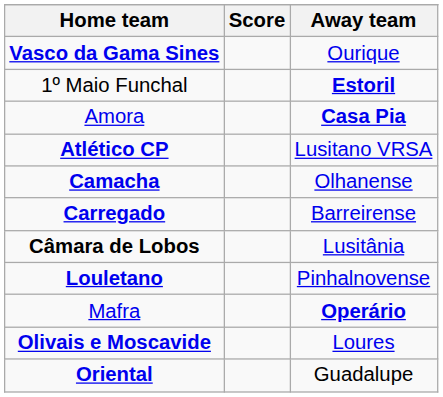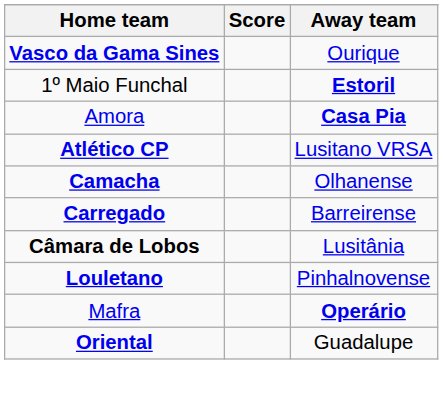- row: Olivais e Moscavide | Loures
